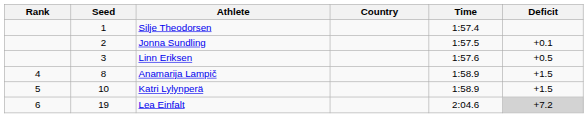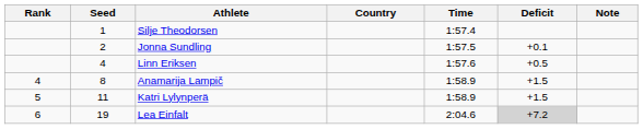+ column: Note
Linn Eriksen | Seed: 3 -> 4
Katri Lylynperä | Seed: 10 -> 11
